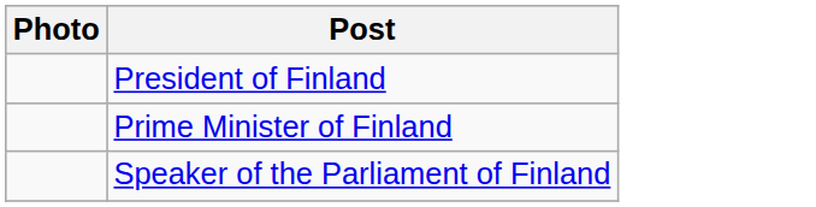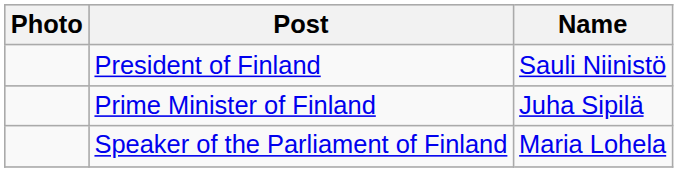+ column: Name | Sauli Niinistö | Juha Sipilä | Maria Lohela
